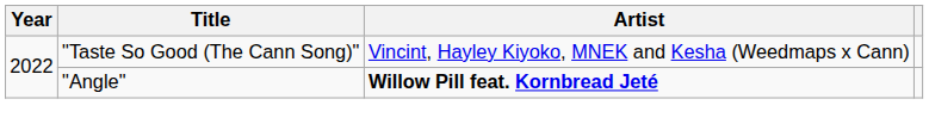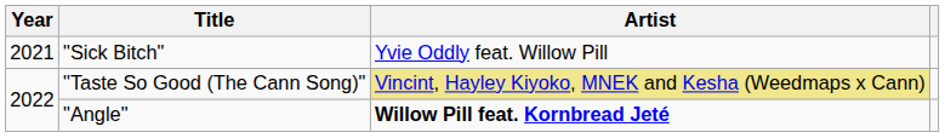+ row: 2021 | "Sick Bitch" | Yvie Oddly feat. Willow Pill
"Taste So Good (The Cann Song)" | Artist: no background -> khaki background
